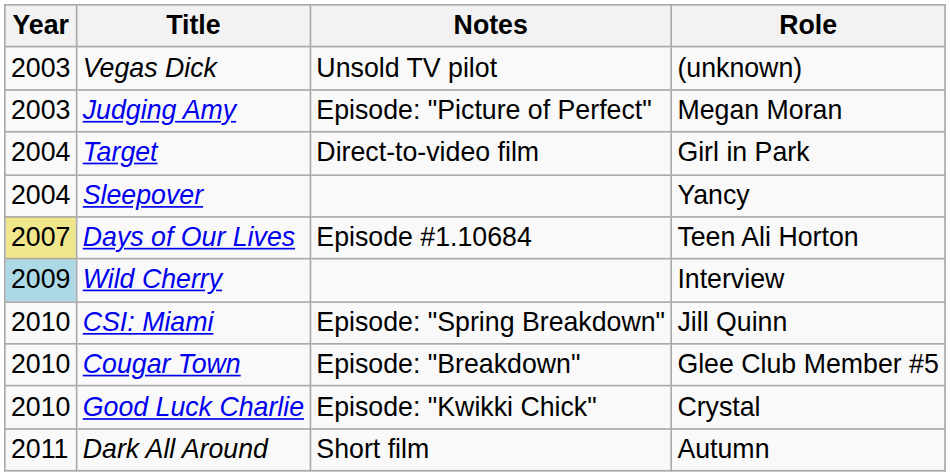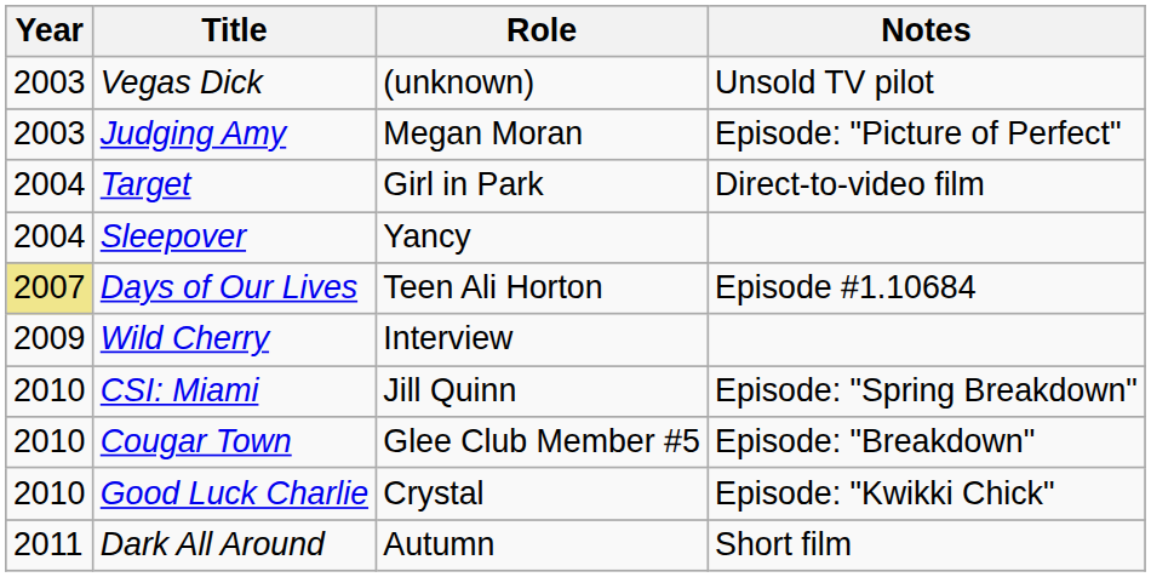columns swapped: Role <-> Notes
Wild Cherry | Year: lightblue background -> no background
